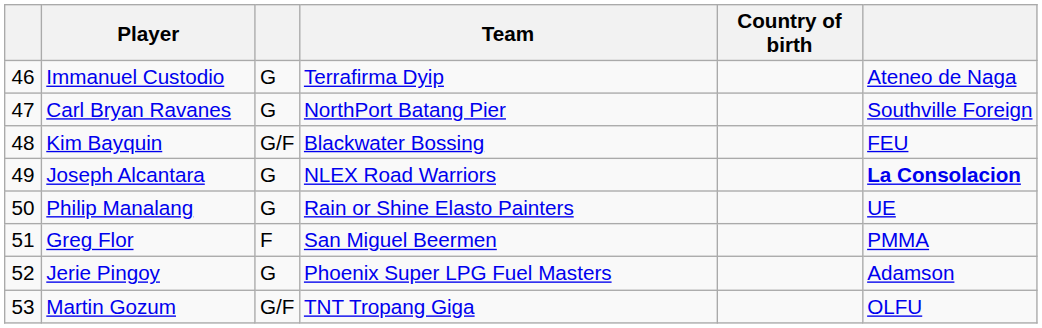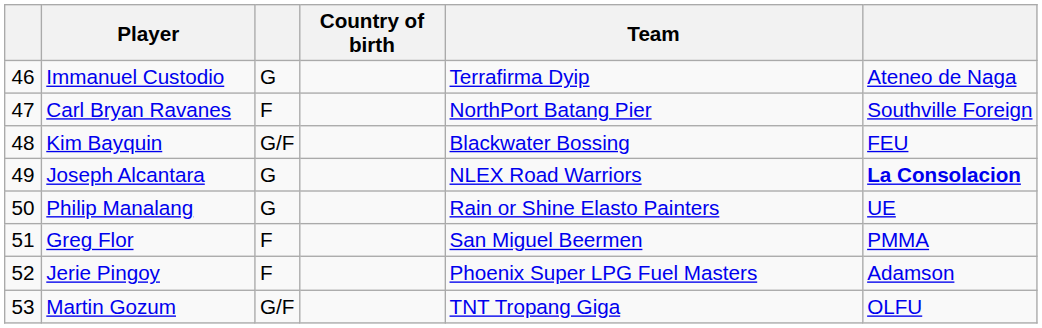columns swapped: Country of birth <-> Team
Carl Bryan Ravanes | column 3: G -> F
Jerie Pingoy | column 3: G -> F
